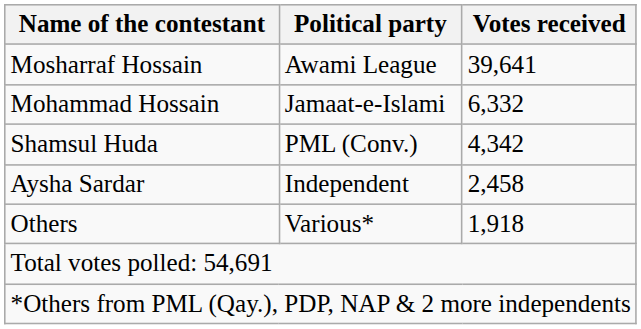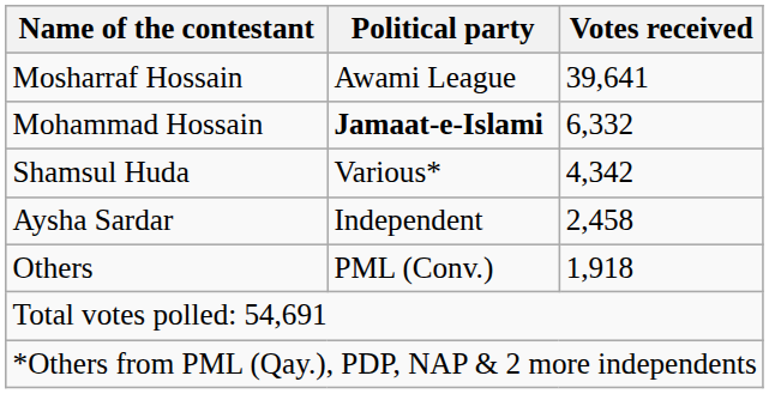Mohammad Hossain | Political party: normal -> bold
Shamsul Huda | Political party: PML (Conv.) -> Various*
Others | Political party: Various* -> PML (Conv.)
